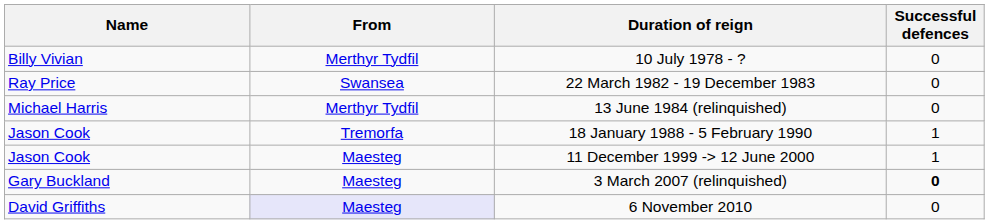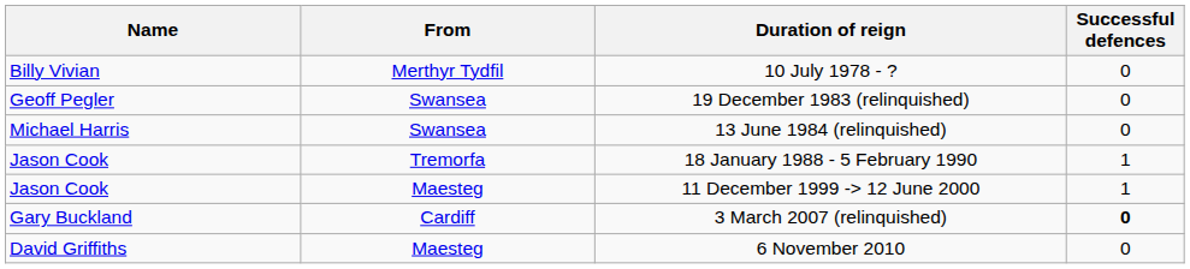- row: Ray Price | Swansea | 22 March 1982 - 19 December 1983 | 0
+ row: Geoff Pegler | Swansea | 19 December 1983 (relinquished) | 0
13 June 1984 (relinquished) | From: Merthyr Tydfil -> Swansea
3 March 2007 (relinquished) | From: Maesteg -> Cardiff
6 November 2010 | From: lavender background -> no background
